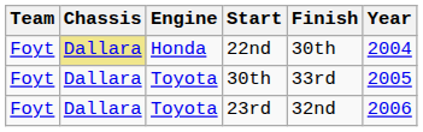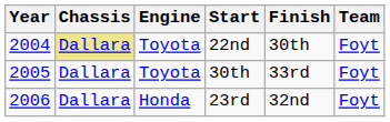columns swapped: Year <-> Team
22nd | Engine: Honda -> Toyota
23rd | Engine: Toyota -> Honda
